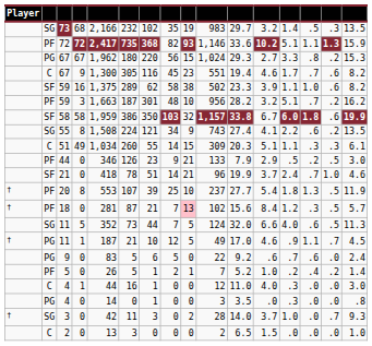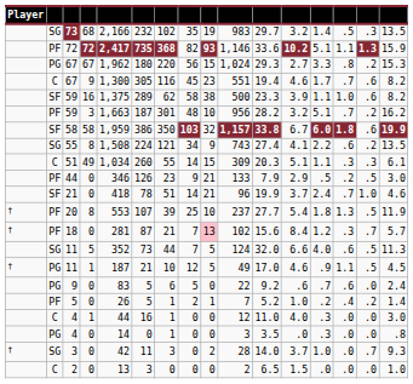59 / 16 | column 10: 502 -> 500
18 | column 15: .5 -> .7
11 / 1 | column 15: .7 -> .5
